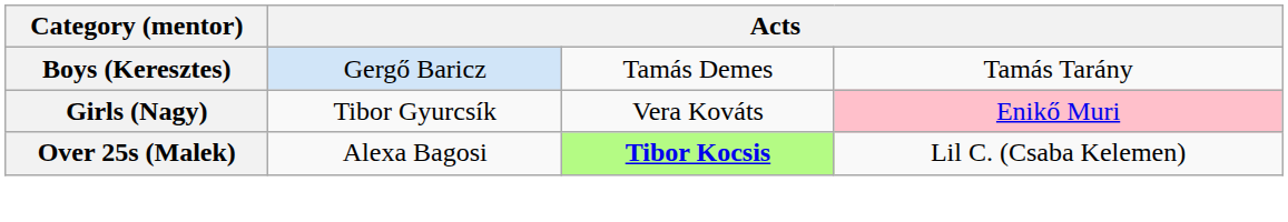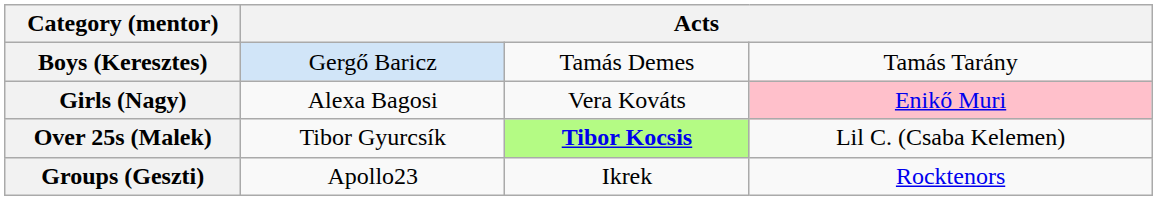Girls (Nagy) | column 2: Tibor Gyurcsík -> Alexa Bagosi
Over 25s (Malek) | column 2: Alexa Bagosi -> Tibor Gyurcsík
+ row: Groups (Geszti) | Apollo23 | Ikrek | Rocktenors
